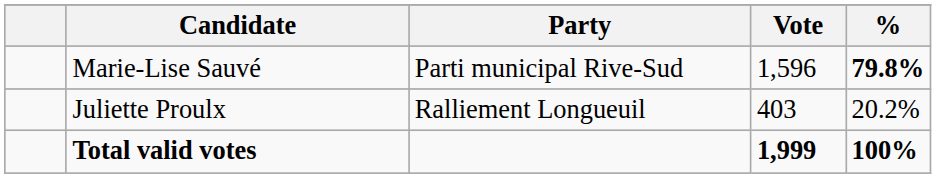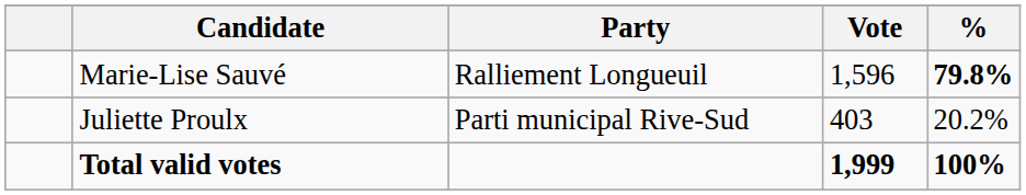Marie-Lise Sauvé | Party: Parti municipal Rive-Sud -> Ralliement Longueuil
Juliette Proulx | Party: Ralliement Longueuil -> Parti municipal Rive-Sud
